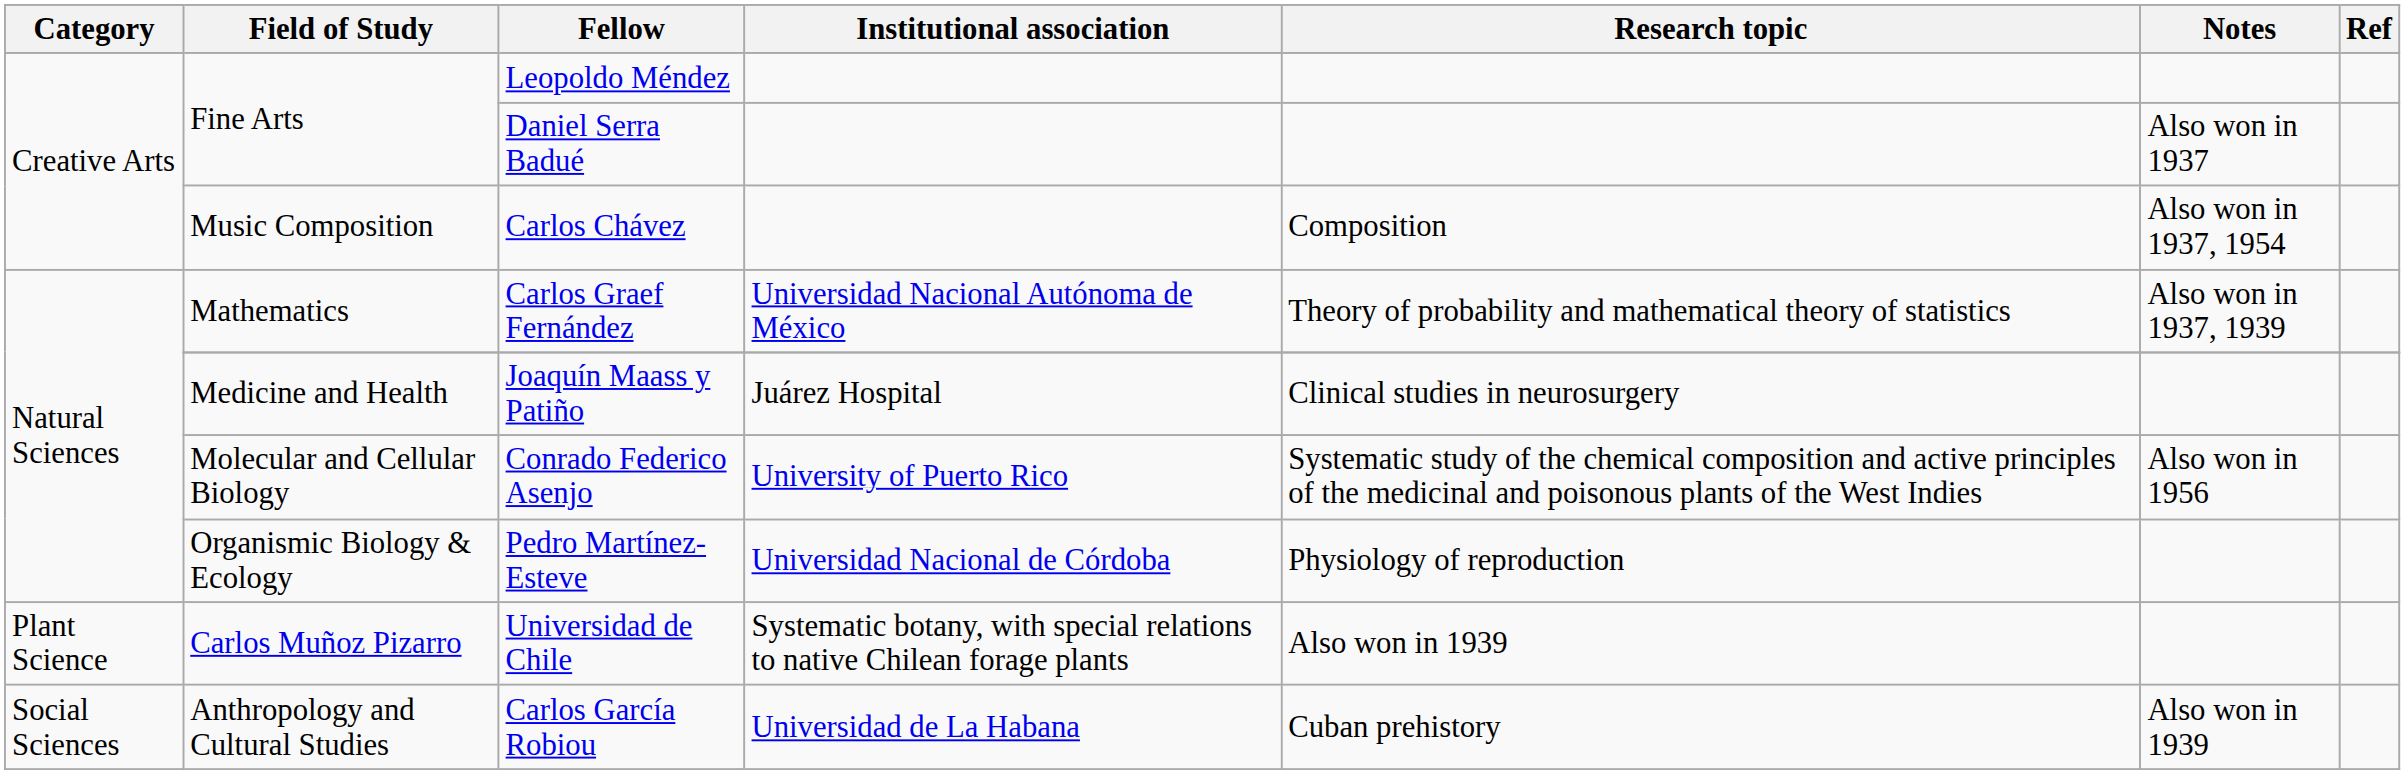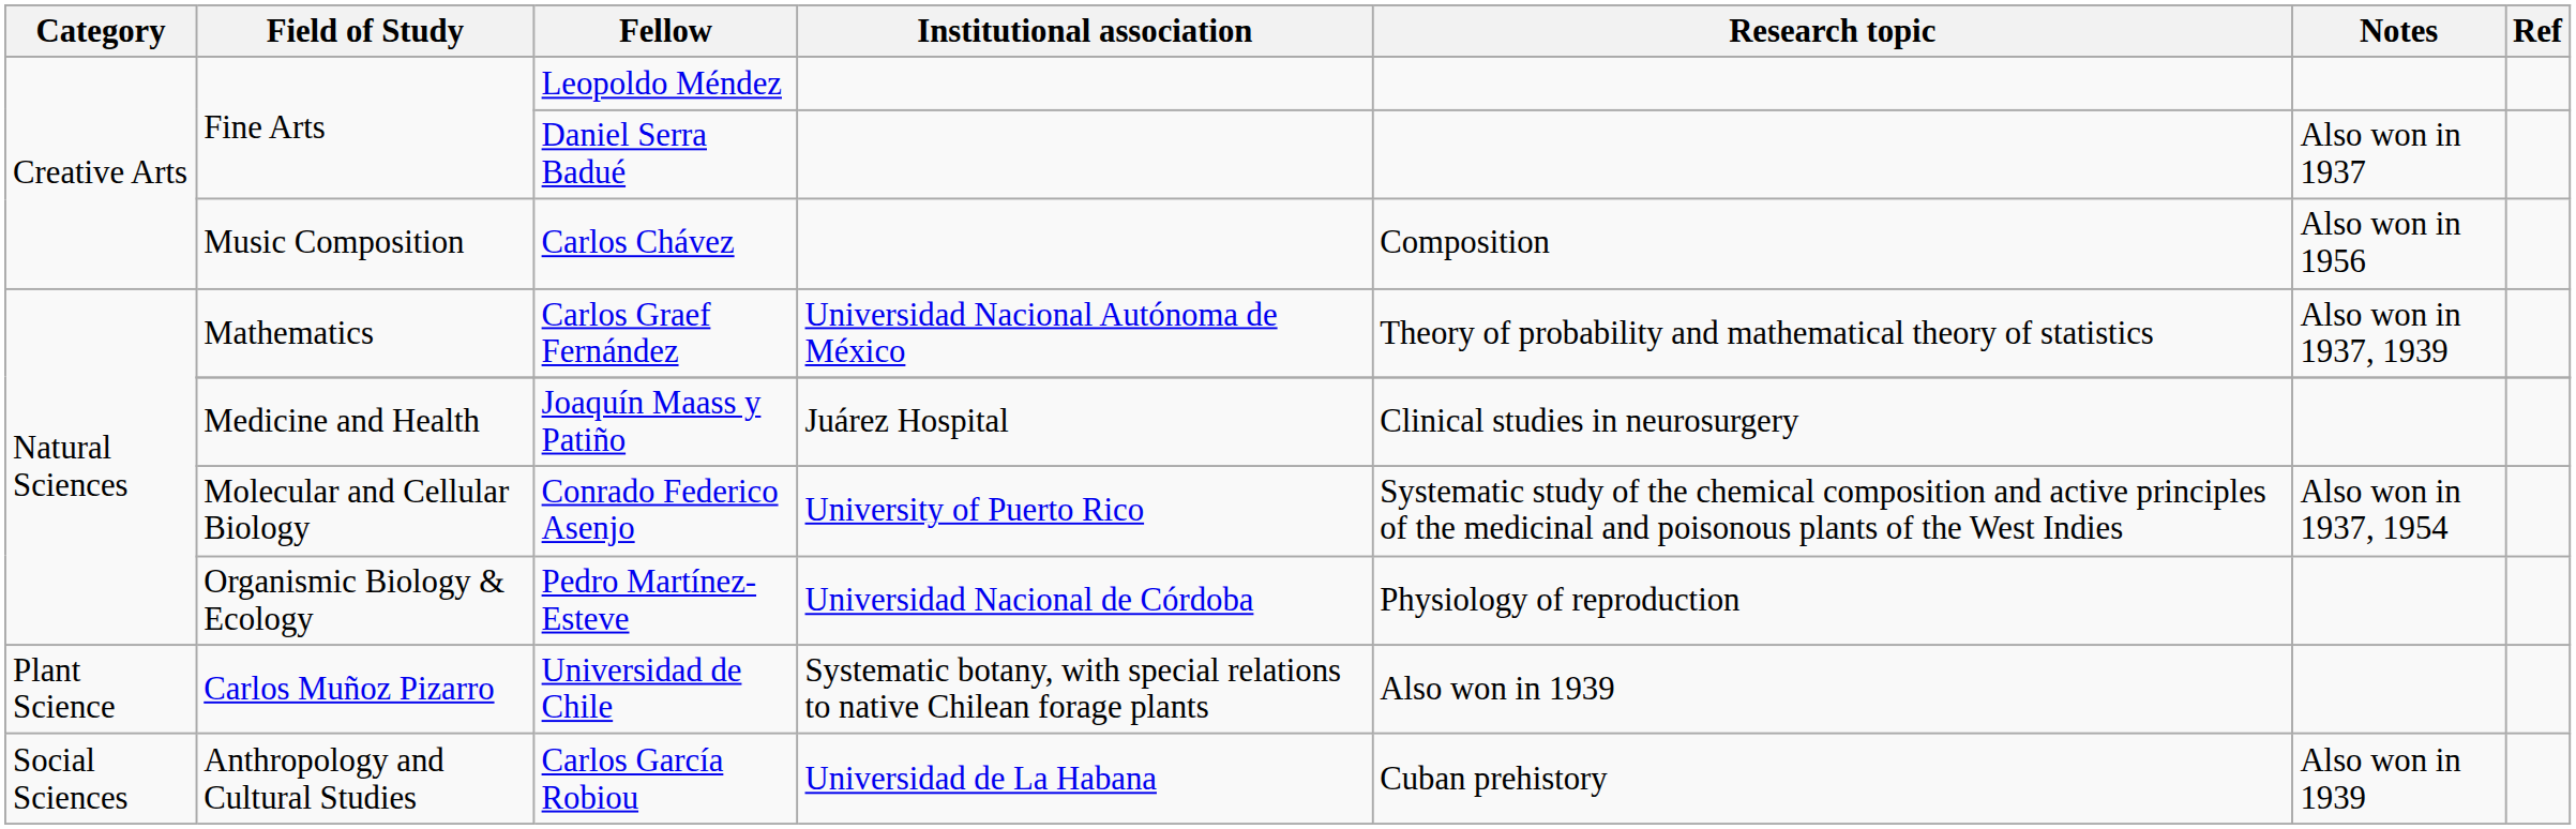Carlos Chávez | Notes: Also won in 1937, 1954 -> Also won in 1956
Conrado Federico Asenjo | Notes: Also won in 1956 -> Also won in 1937, 1954
